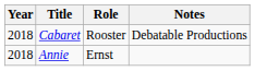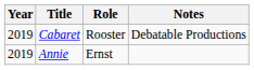Cabaret | Year: 2018 -> 2019
Annie | Year: 2018 -> 2019
